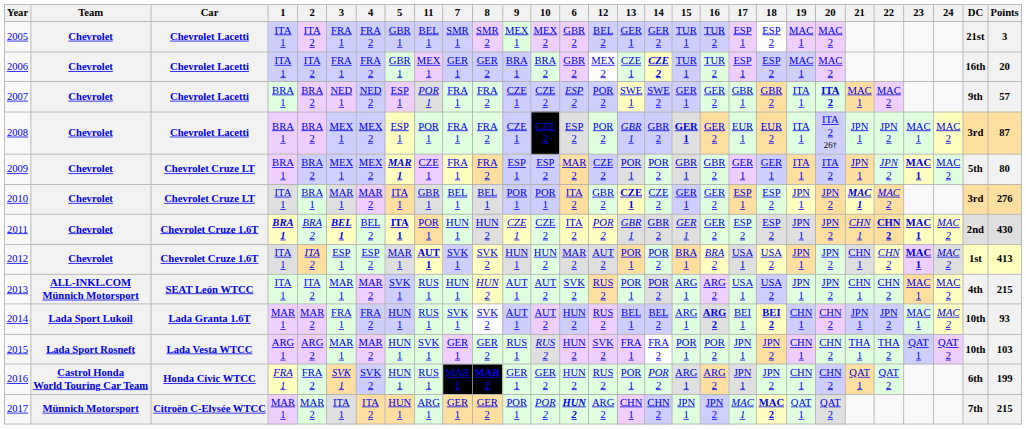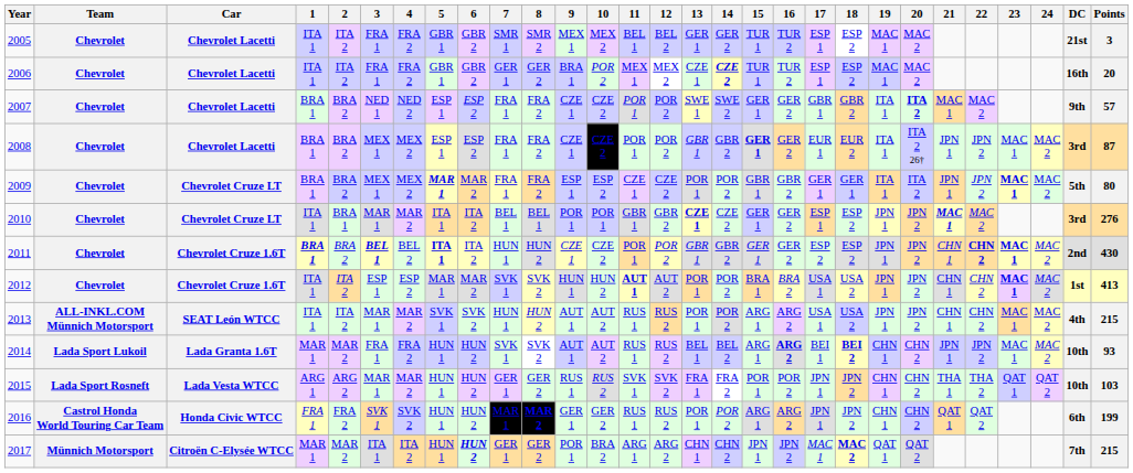columns swapped: 6 <-> 11
2006 | 10: BRA 2 -> POR 2
2017 | 10: POR 2 -> BRA 2
